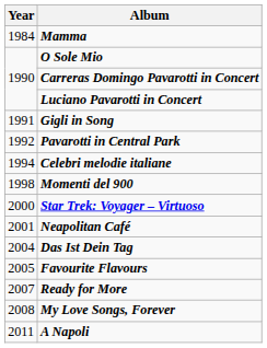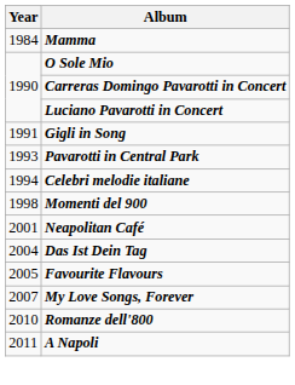Pavarotti in Central Park | Year: 1992 -> 1993
- row: 2000 | Star Trek: Voyager – Virtuoso
- row: 2007 | Ready for More
My Love Songs, Forever | Year: 2008 -> 2007
+ row: 2010 | Romanze dell'800
